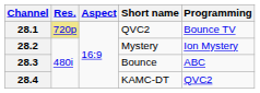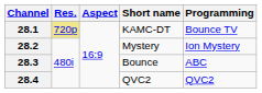28.1 | Short name: QVC2 -> KAMC-DT
28.4 | Short name: KAMC-DT -> QVC2
